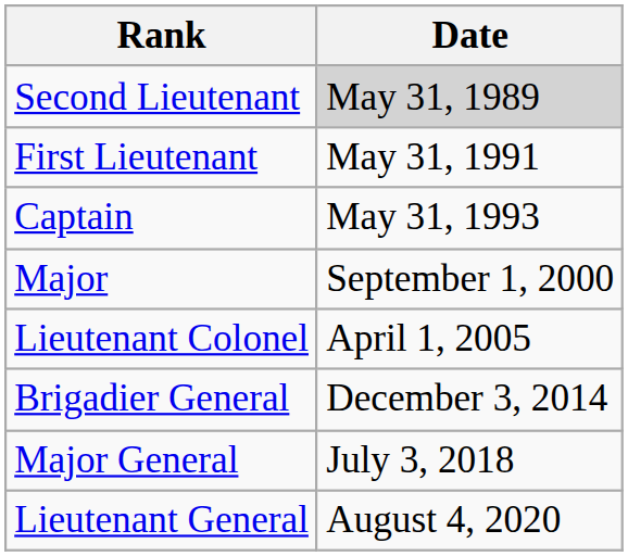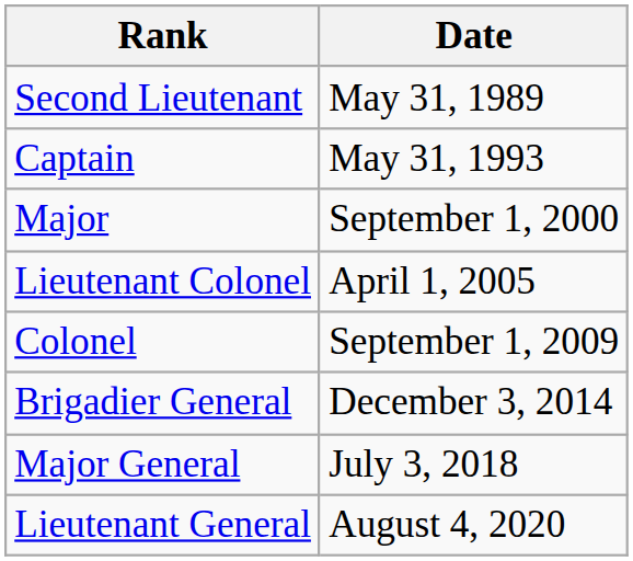Second Lieutenant | Date: lightgrey background -> no background
- row: First Lieutenant | May 31, 1991
+ row: Colonel | September 1, 2009
